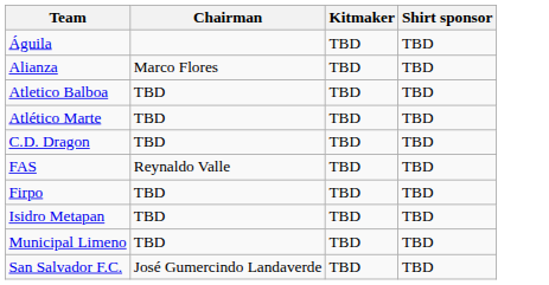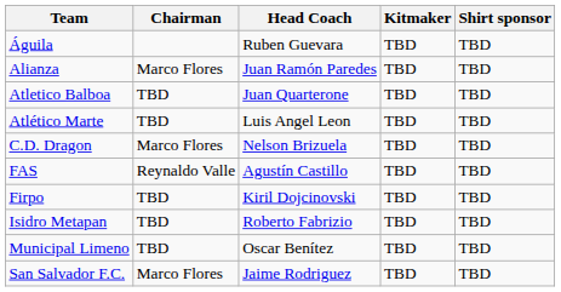+ column: Head Coach | Ruben Guevara | Juan Ramón Paredes | Juan Quarterone | Luis Angel Leon | Nelson Brizuela | Agustín Castillo | Kiril Dojcinovski | Roberto Fabrizio | Oscar Benítez | Jaime Rodriguez
C.D. Dragon | Chairman: TBD -> Marco Flores
San Salvador F.C. | Chairman: José Gumercindo Landaverde -> Marco Flores
